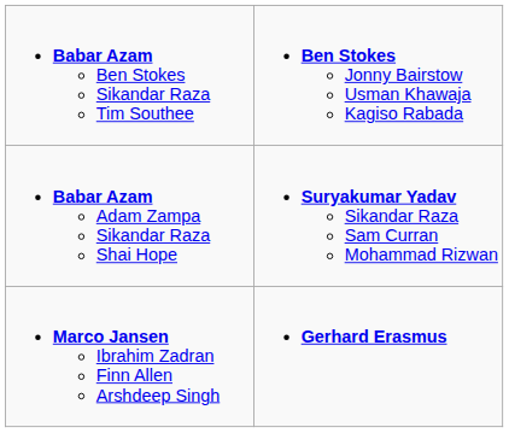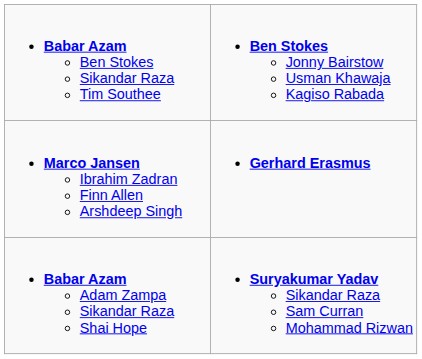rows swapped: Babar Azam Adam Zampa Sikandar Raza Shai Hope <-> Marco Jansen Ibrahim Zadran Finn Allen Arshdeep Singh
